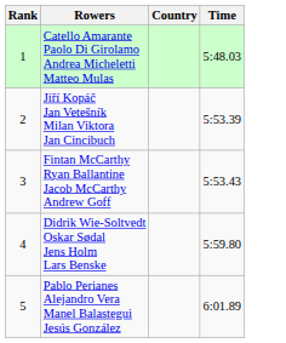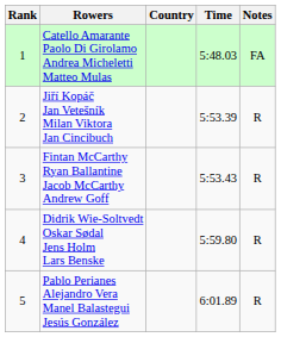+ column: Notes | FA | R | R | R | R
